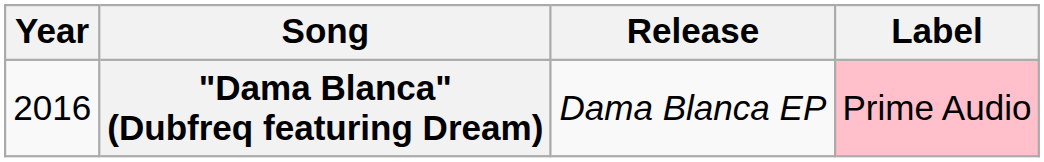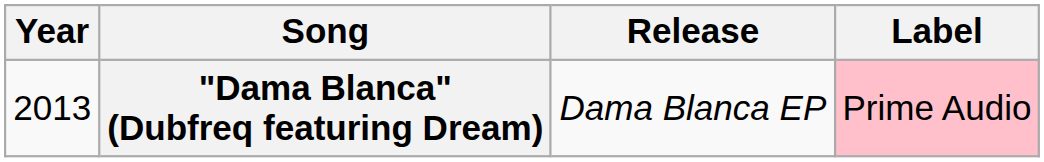"Dama Blanca" (Dubfreq featuring Dream) | Year: 2016 -> 2013
